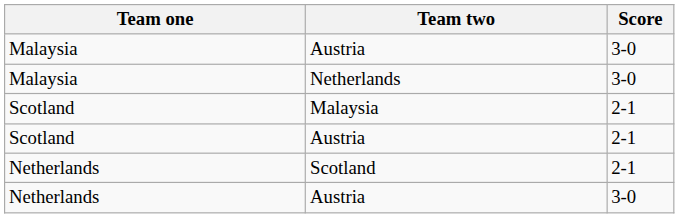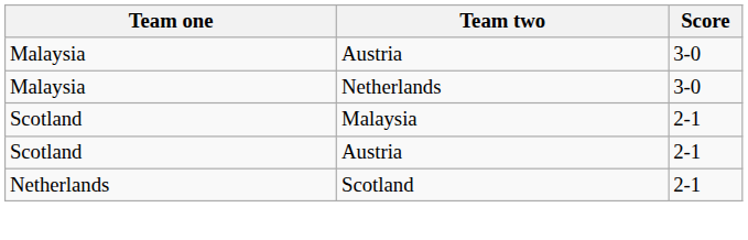- row: Netherlands | Austria | 3-0
